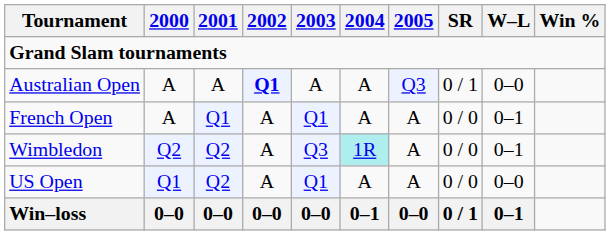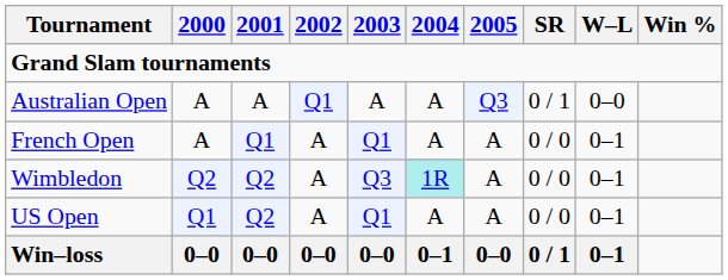Australian Open | 2002: bold -> normal
US Open | W–L: 0–0 -> 0–1
